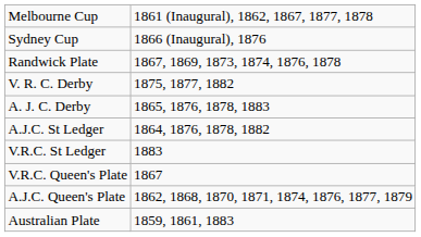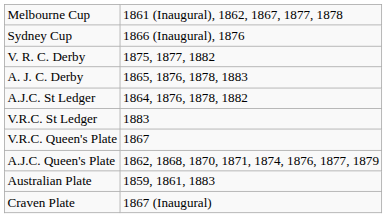- row: Randwick Plate | 1867, 1869, 1873, 1874, 1876, 1878
+ row: Craven Plate | 1867 (Inaugural)
